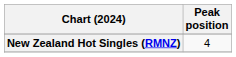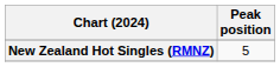New Zealand Hot Singles (RMNZ) | Peak position: 4 -> 5
